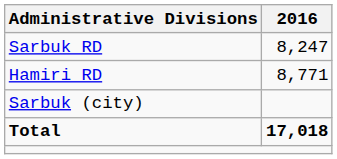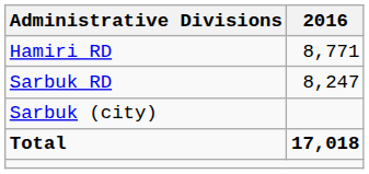rows swapped: Hamiri RD <-> Sarbuk RD
